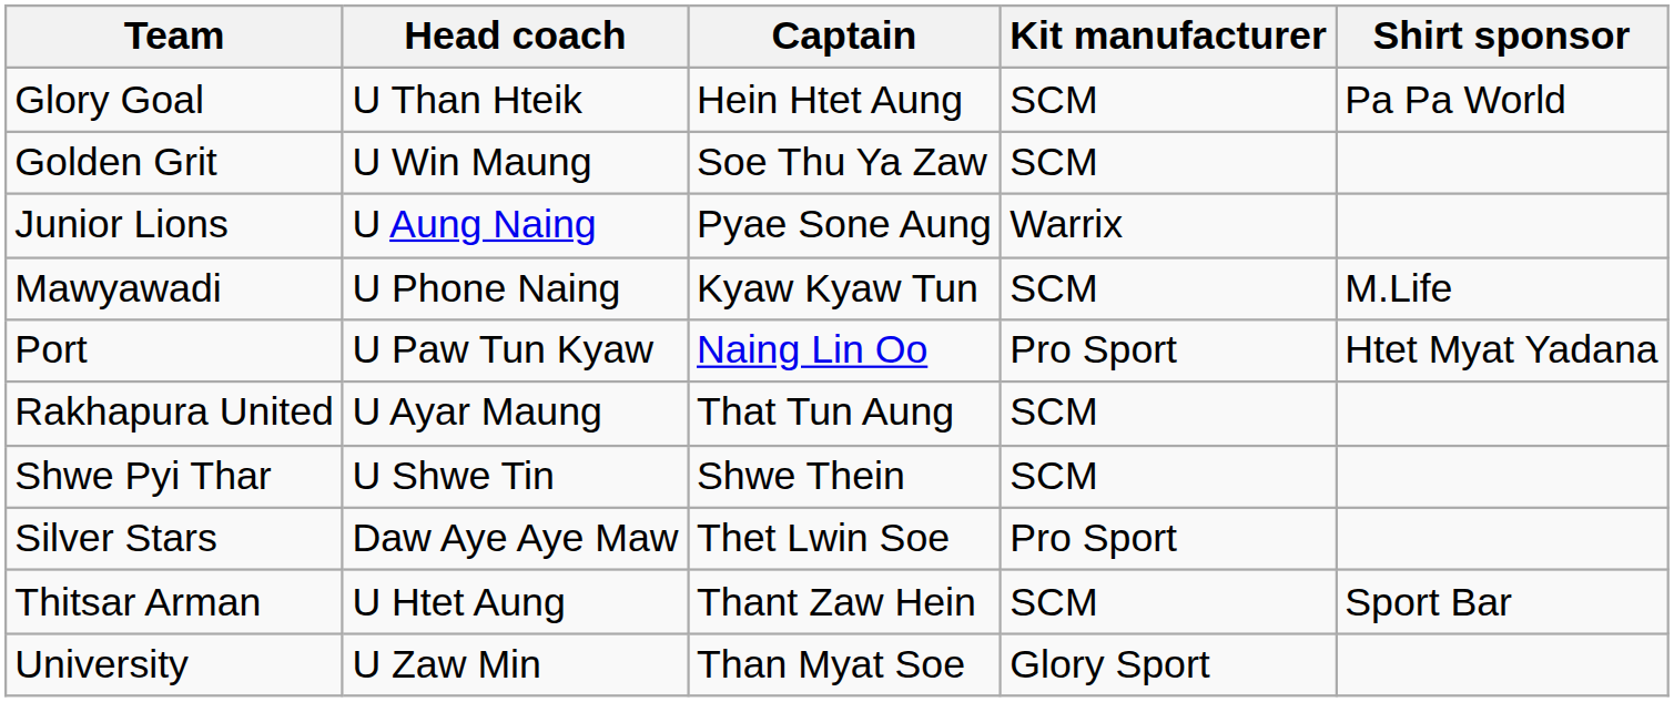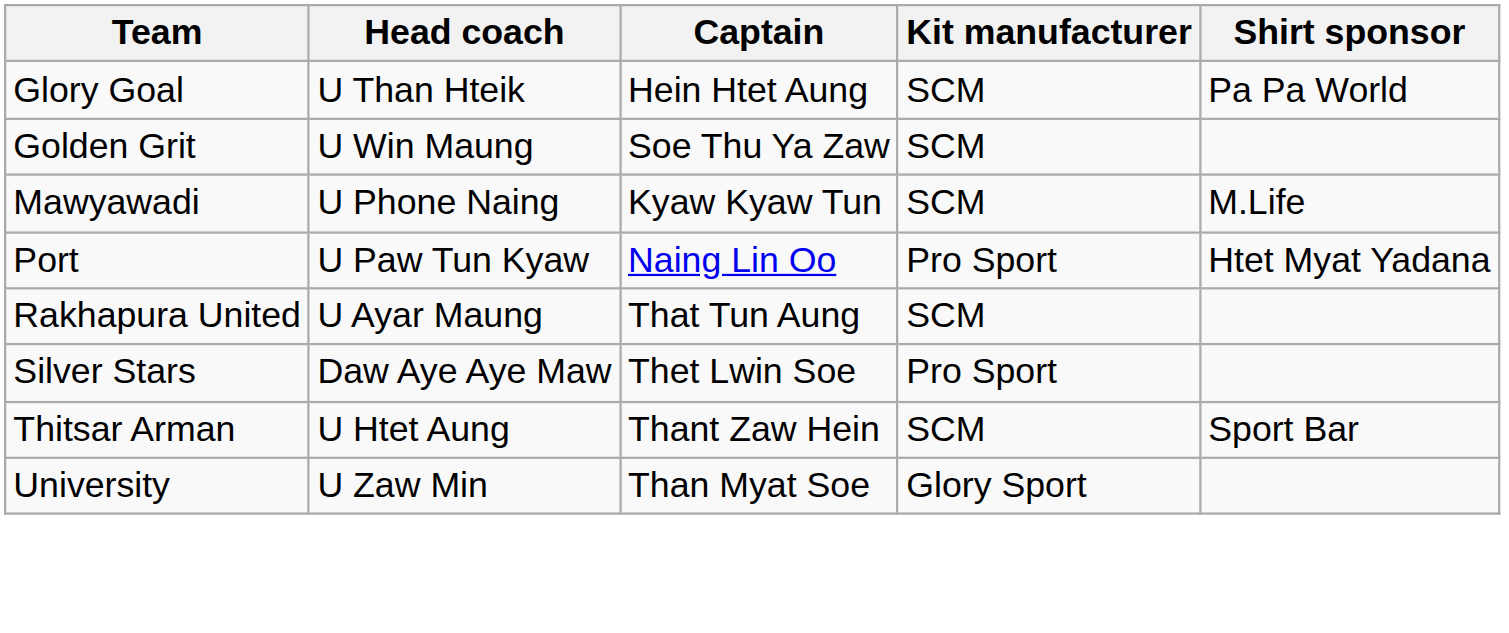- row: Junior Lions | U Aung Naing | Pyae Sone Aung | Warrix
- row: Shwe Pyi Thar | U Shwe Tin | Shwe Thein | SCM
